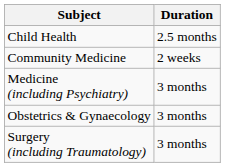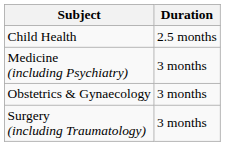- row: Community Medicine | 2 weeks
